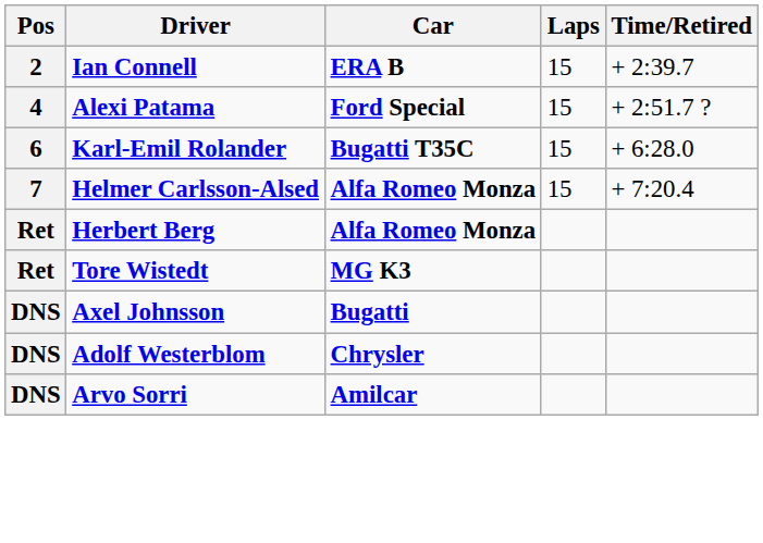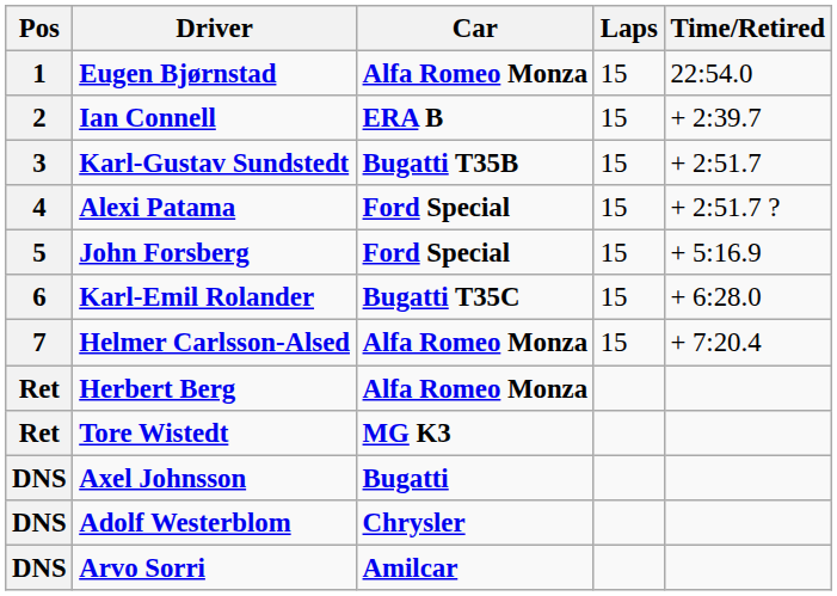+ row: 1 | Eugen Bjørnstad | Alfa Romeo Monza | 15 | 22:54.0
+ row: 3 | Karl-Gustav Sundstedt | Bugatti T35B | 15 | + 2:51.7
+ row: 5 | John Forsberg | Ford Special | 15 | + 5:16.9
